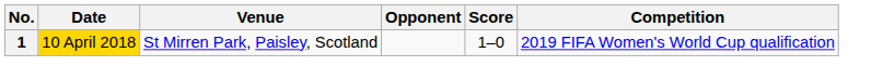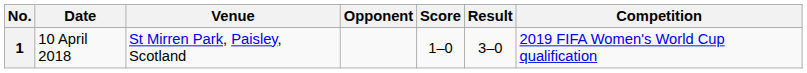+ column: Result | 3–0
1 | Date: gold background -> no background
